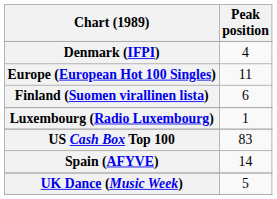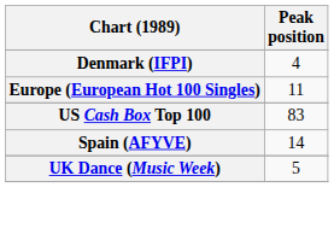- row: Finland (Suomen virallinen lista) | 6
- row: Luxembourg (Radio Luxembourg) | 1
